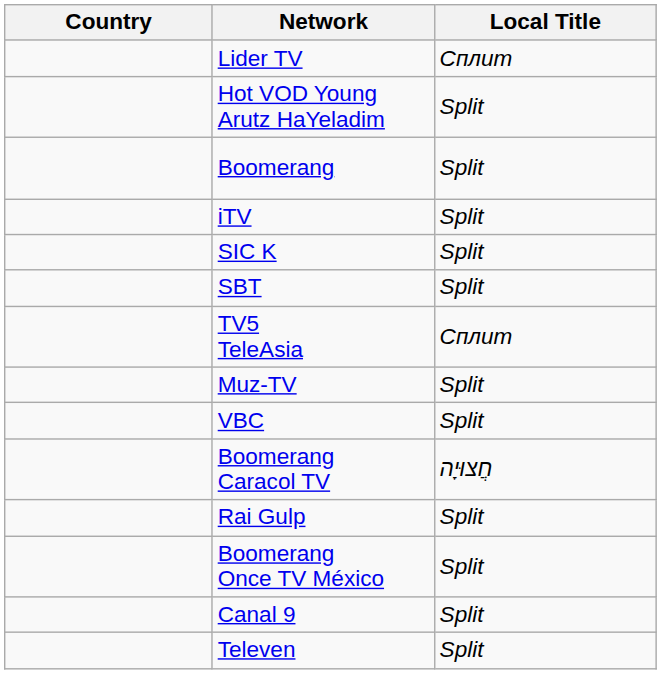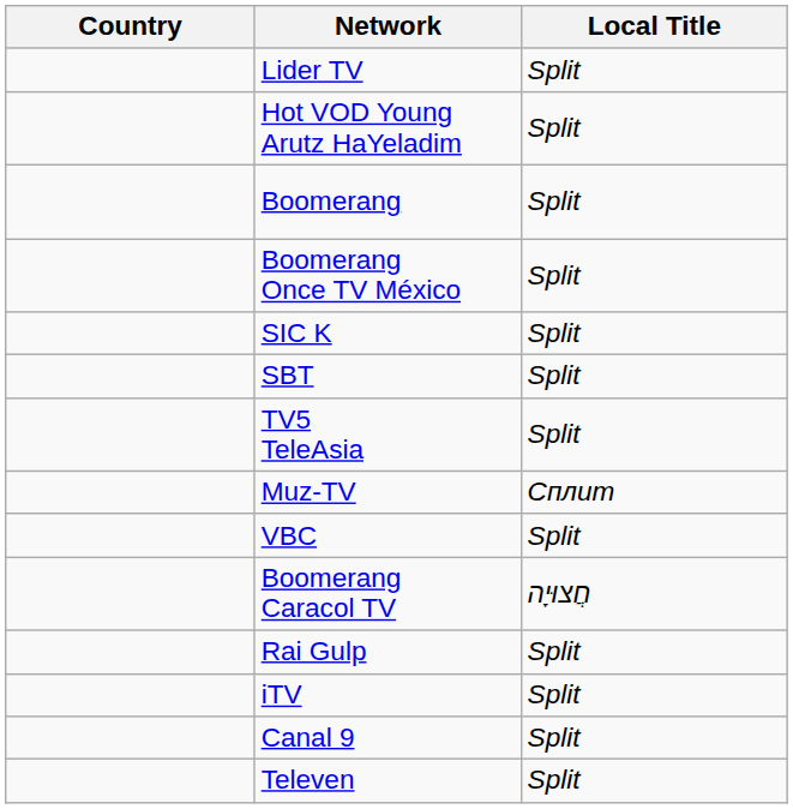Lider TV | Local Title: Сплит -> Split
rows swapped: Boomerang Once TV México <-> iTV
TV5 TeleAsia | Local Title: Сплит -> Split
Muz-TV | Local Title: Split -> Сплит
